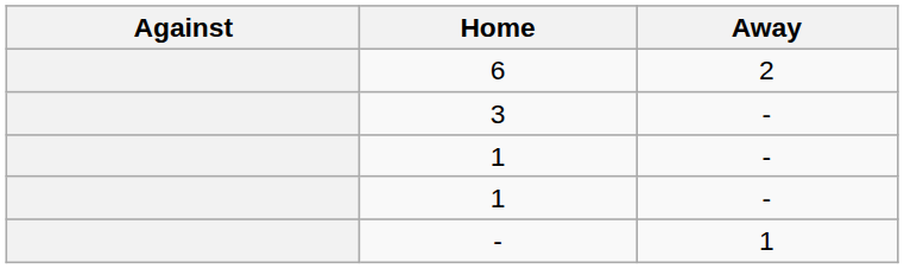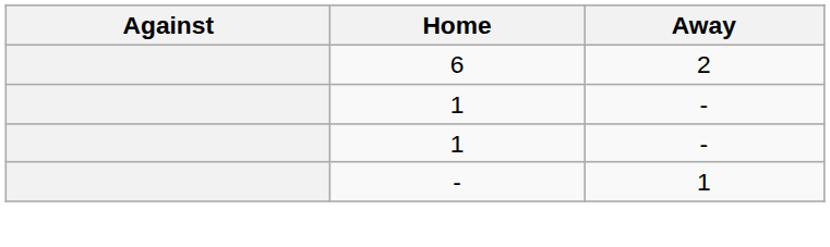- row: 3 | -
